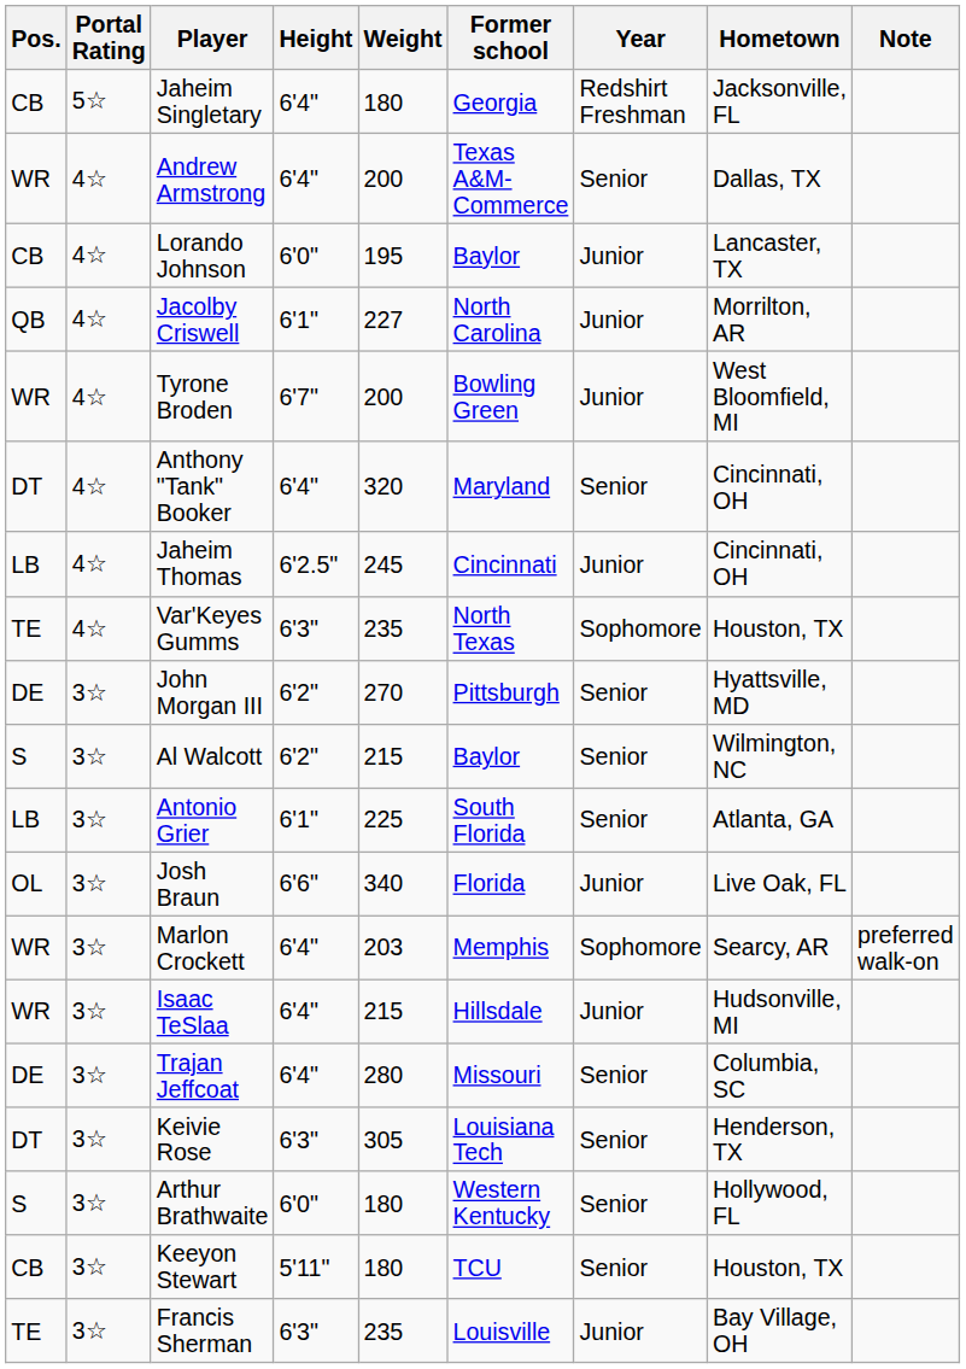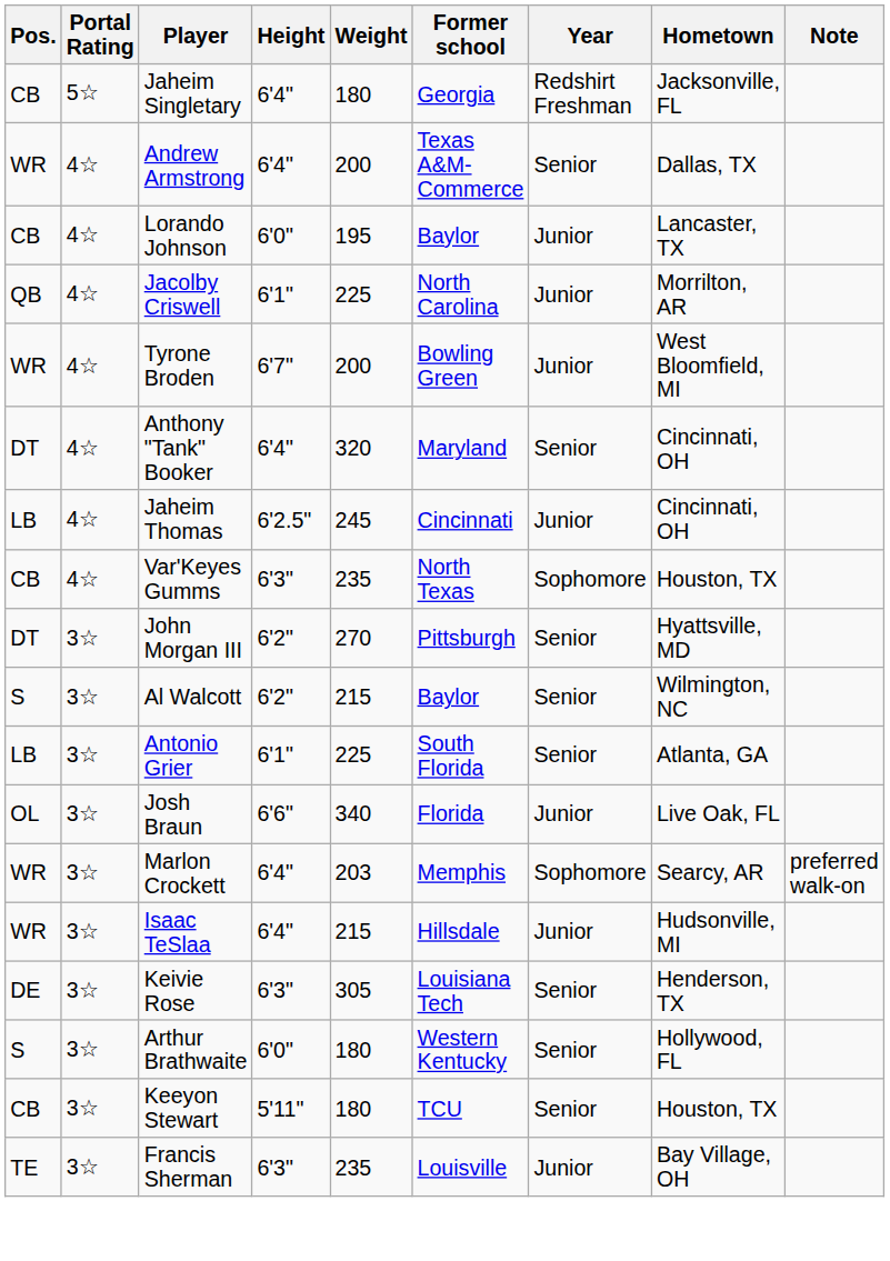Jacolby Criswell | Weight: 227 -> 225
Var'Keyes Gumms | Pos.: TE -> CB
John Morgan III | Pos.: DE -> DT
- row: DE | 3☆ | Trajan Jeffcoat | 6'4" | 280 | Missouri | Senior | Columbia, SC
Keivie Rose | Pos.: DT -> DE
